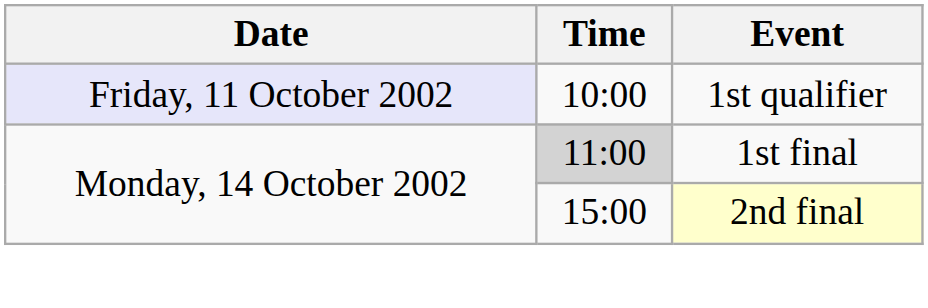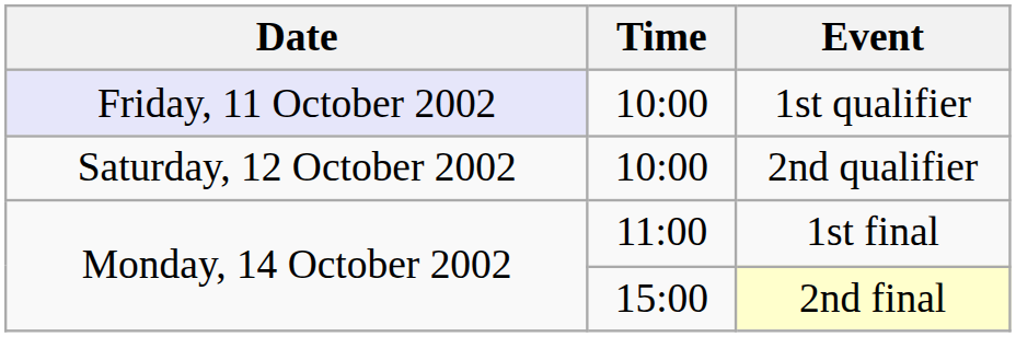+ row: Saturday, 12 October 2002 | 10:00 | 2nd qualifier
1st final | Time: lightgrey background -> no background
